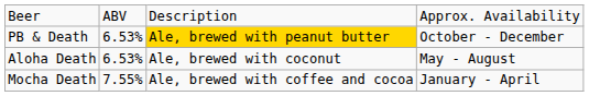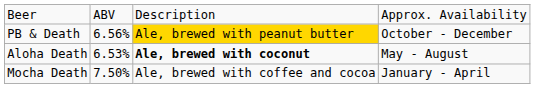PB & Death | column 2: 6.53% -> 6.56%
Aloha Death | column 3: normal -> bold
Mocha Death | column 2: 7.55% -> 7.50%
